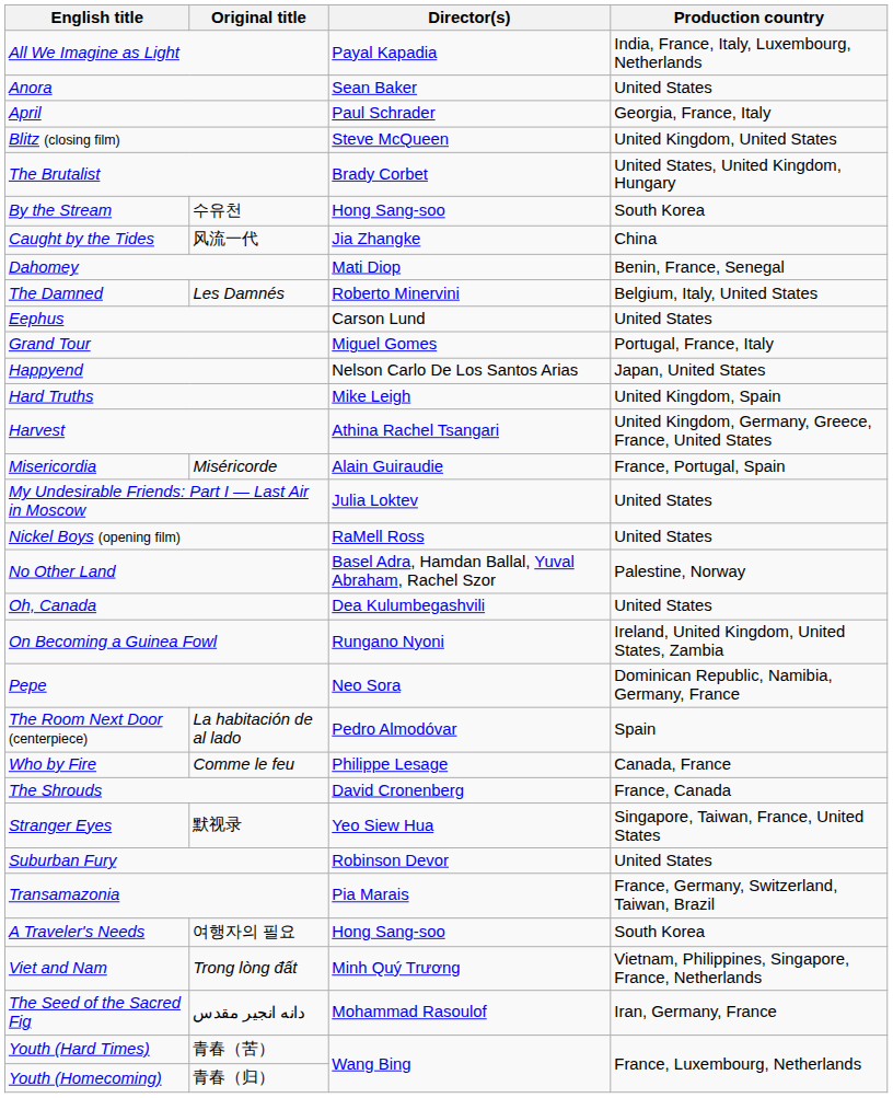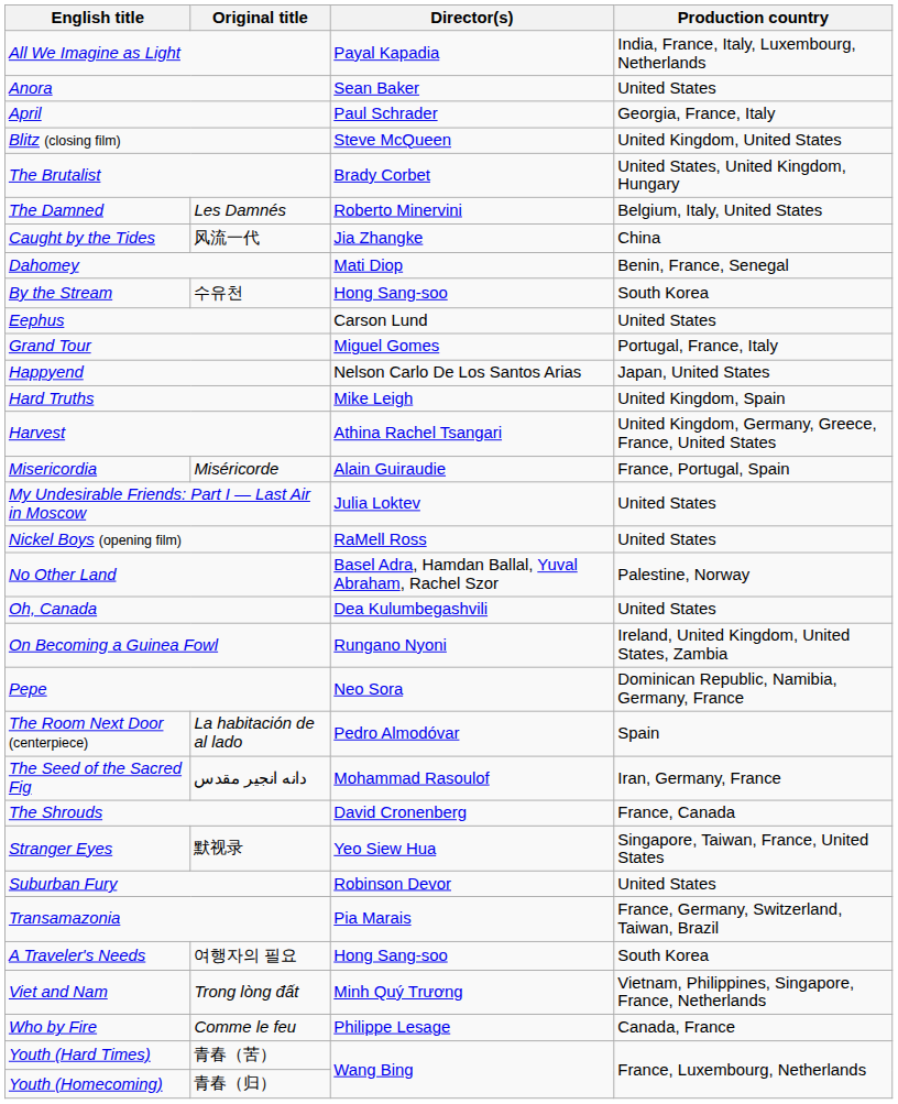rows swapped: By the Stream <-> The Damned
rows swapped: The Seed of the Sacred Fig <-> Who by Fire
